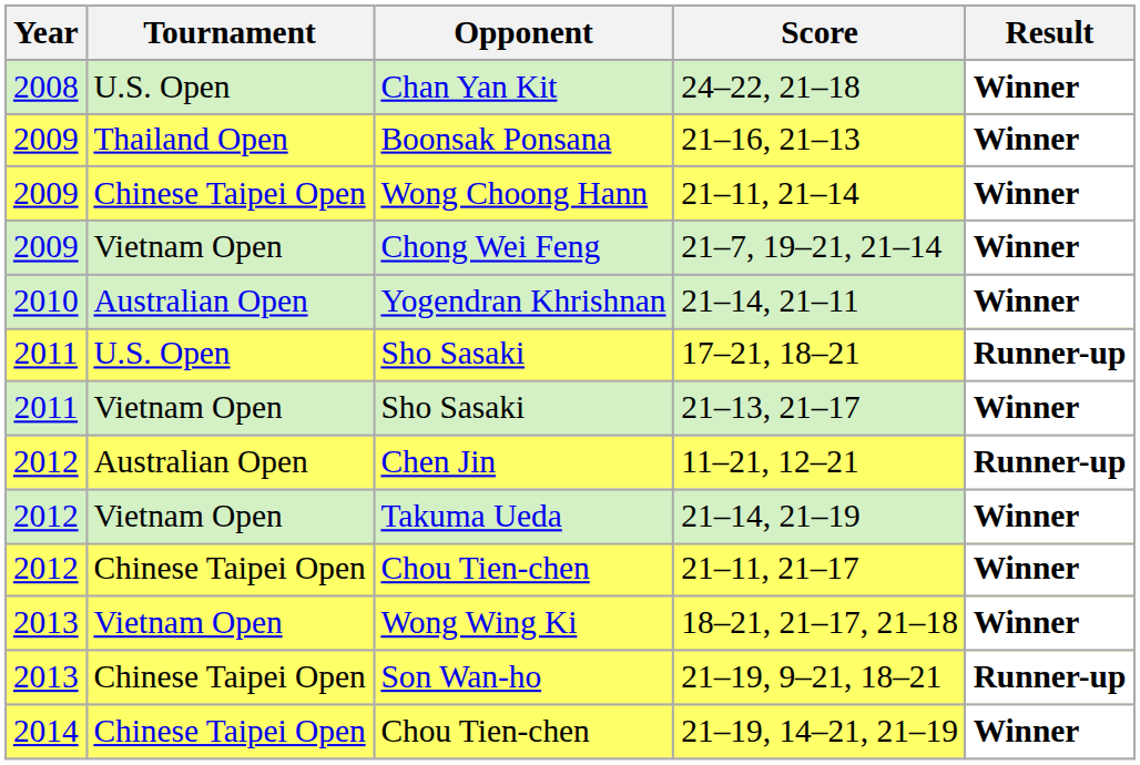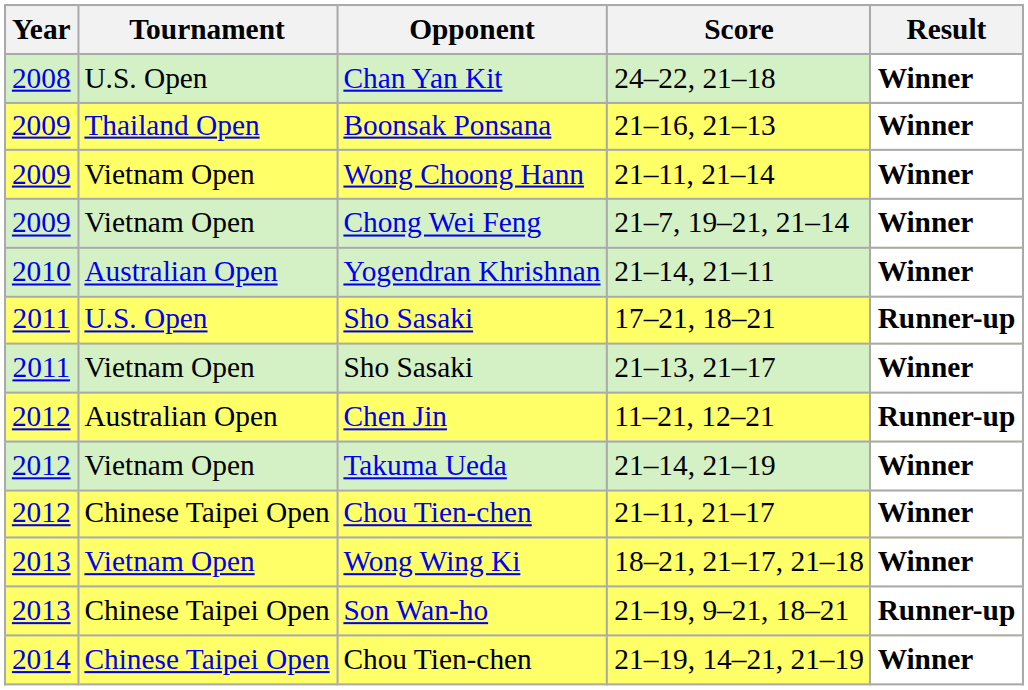21–11, 21–14 | Tournament: Chinese Taipei Open -> Vietnam Open
